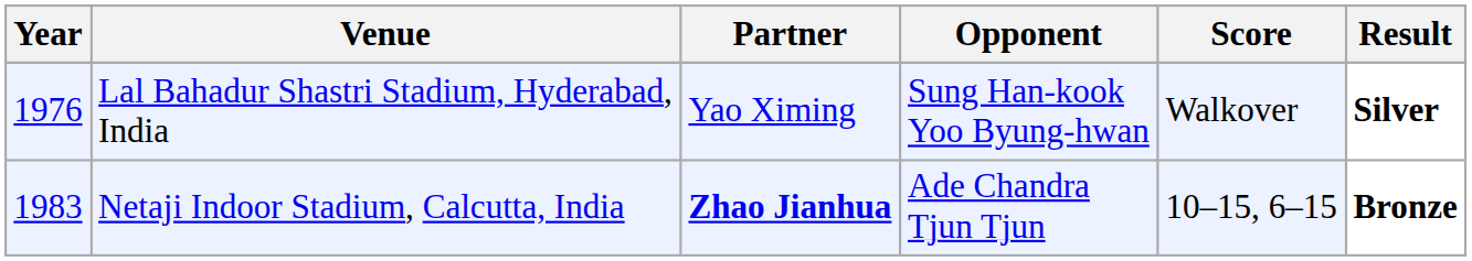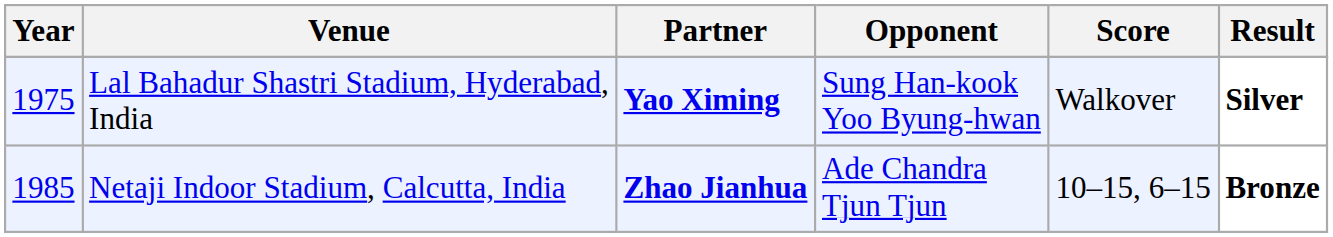Lal Bahadur Shastri Stadium, Hyderabad, India | Year: 1976 -> 1975
Lal Bahadur Shastri Stadium, Hyderabad, India | Partner: normal -> bold
Netaji Indoor Stadium, Calcutta, India | Year: 1983 -> 1985
